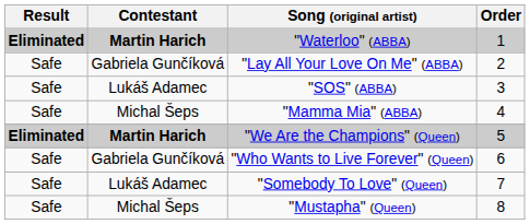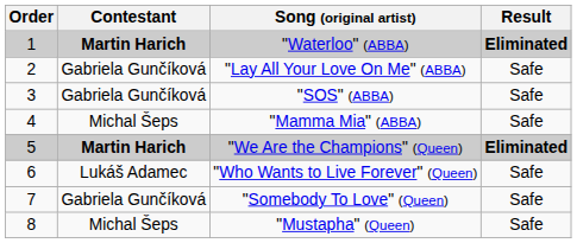columns swapped: Order <-> Result
"SOS" (ABBA) | Contestant: Lukáš Adamec -> Gabriela Gunčíková
"Who Wants to Live Forever" (Queen) | Contestant: Gabriela Gunčíková -> Lukáš Adamec
"Somebody To Love" (Queen) | Contestant: Lukáš Adamec -> Gabriela Gunčíková
